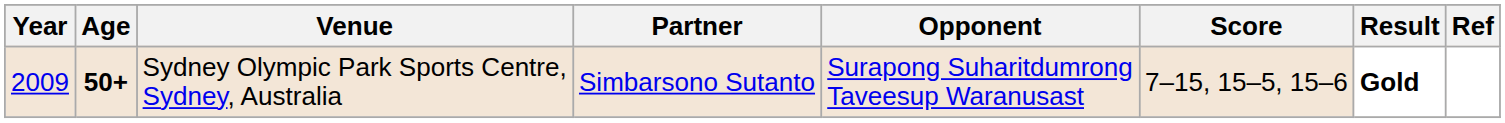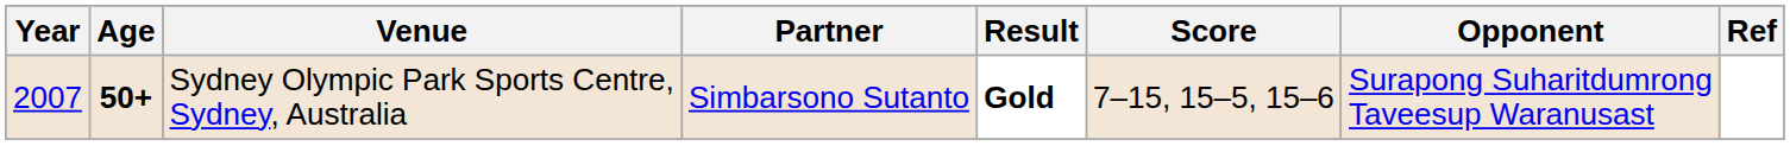columns swapped: Opponent <-> Result
Sydney Olympic Park Sports Centre, Sydney, Australia | Year: 2009 -> 2007
